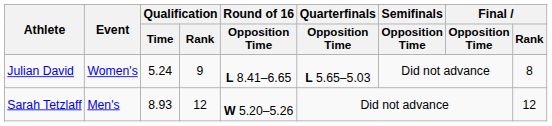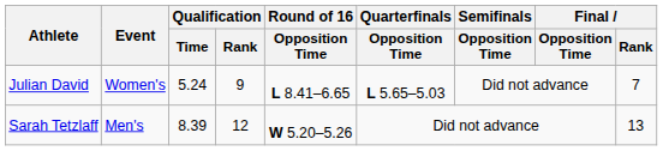Julian David | Final / Rank: 8 -> 7
Sarah Tetzlaff | Qualification / Time: 8.93 -> 8.39
Sarah Tetzlaff | Final / Rank: 12 -> 13
